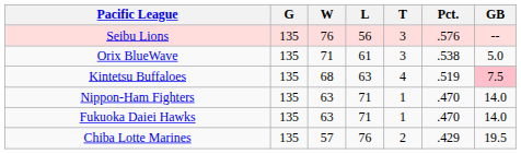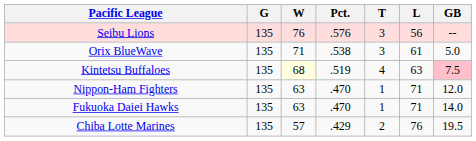columns swapped: L <-> Pct.
Kintetsu Buffaloes | W: no background -> lightyellow background
Nippon-Ham Fighters | GB: 14.0 -> 12.0
